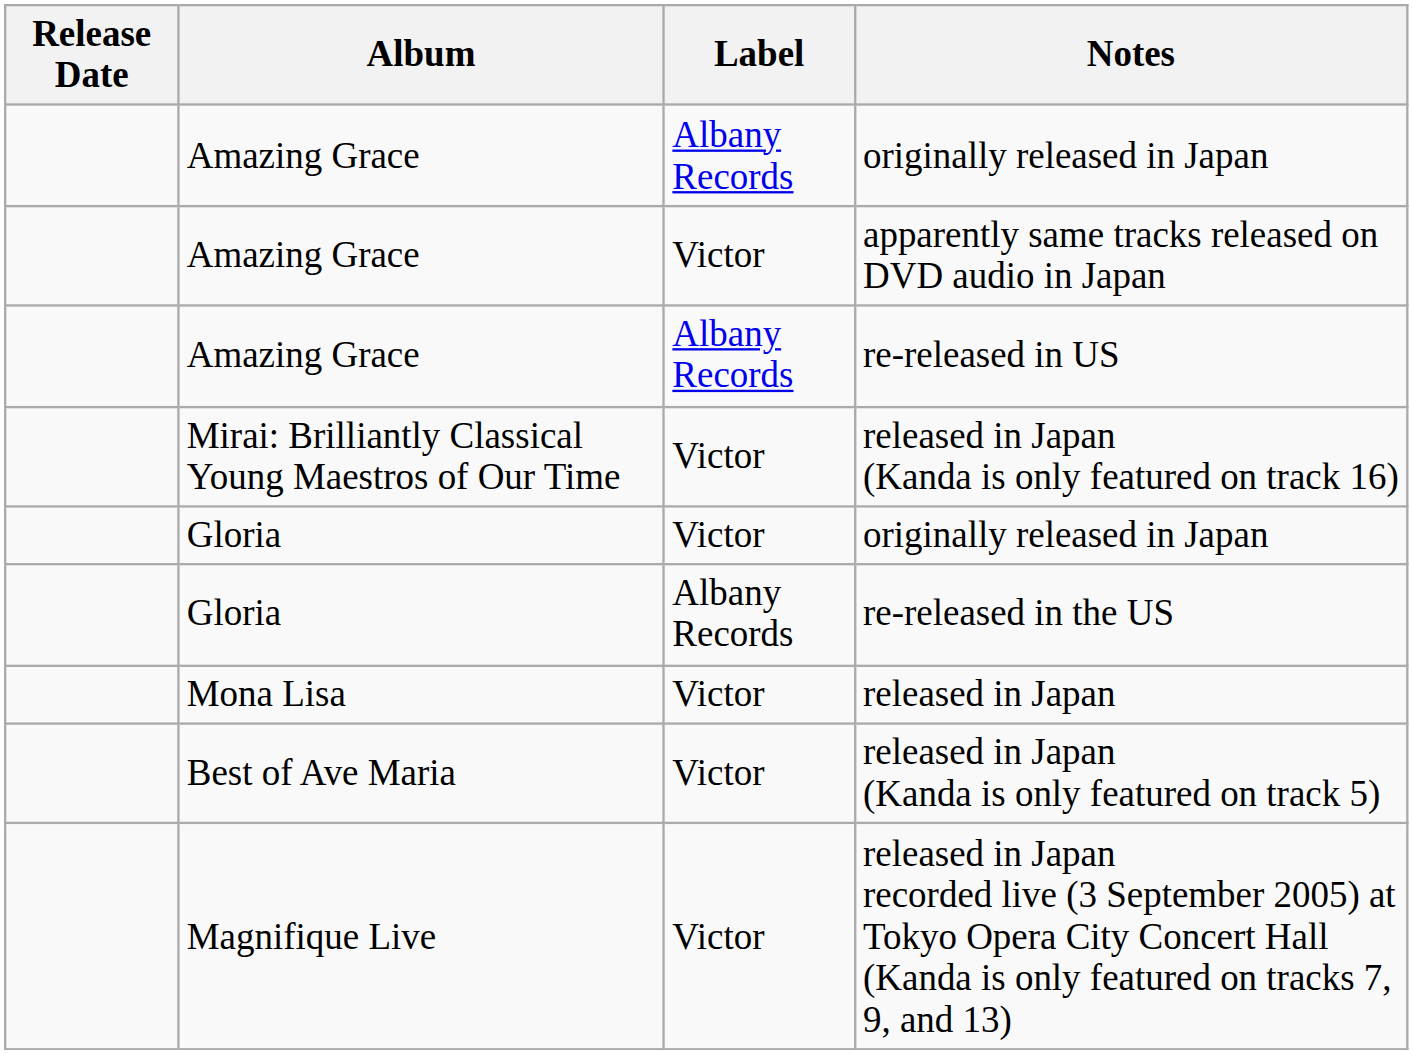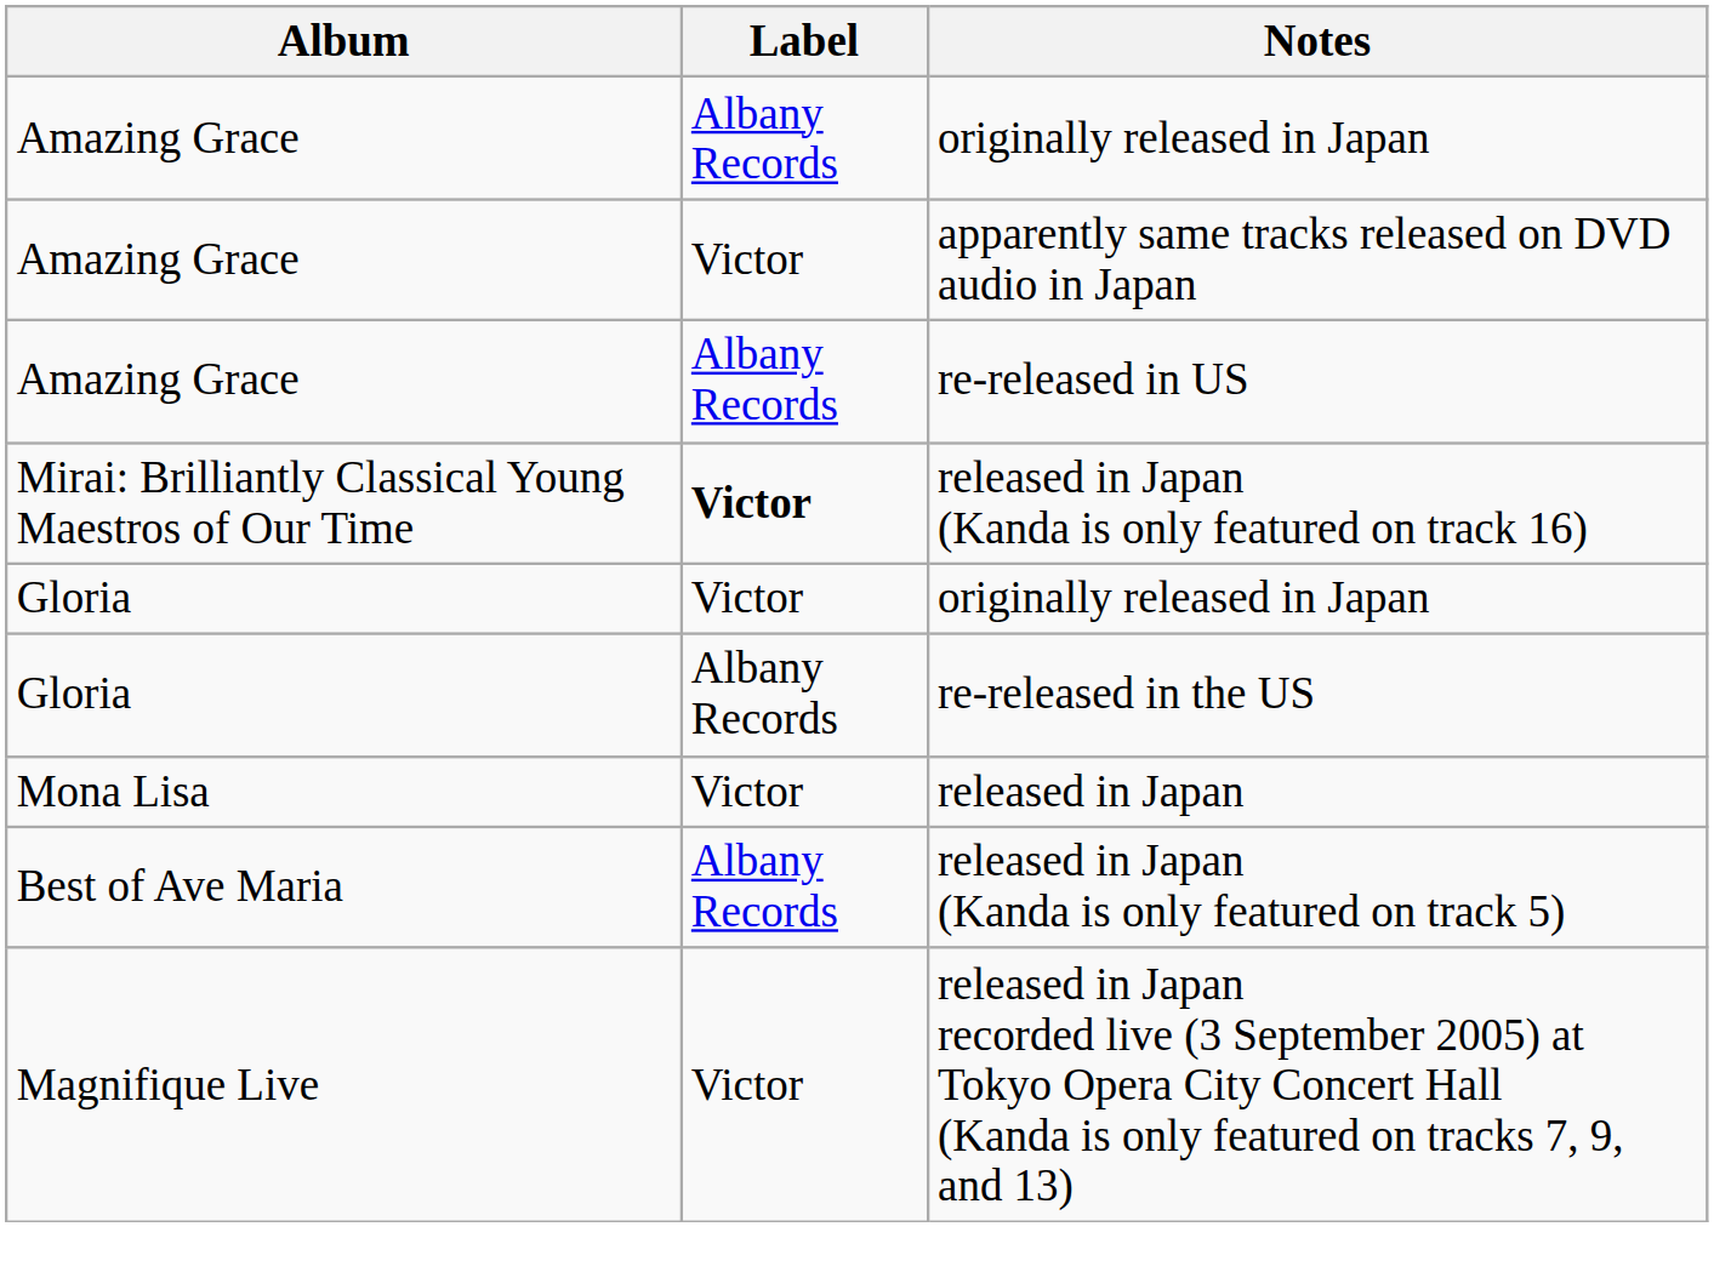- column: Release Date
released in Japan (Kanda is only featured on track 16) | Label: normal -> bold
released in Japan (Kanda is only featured on track 5) | Label: Victor -> Albany Records
